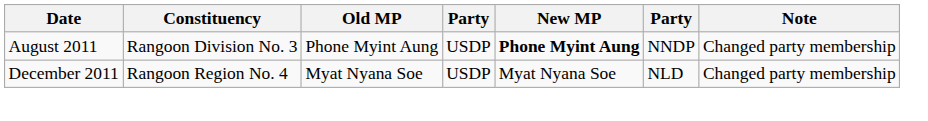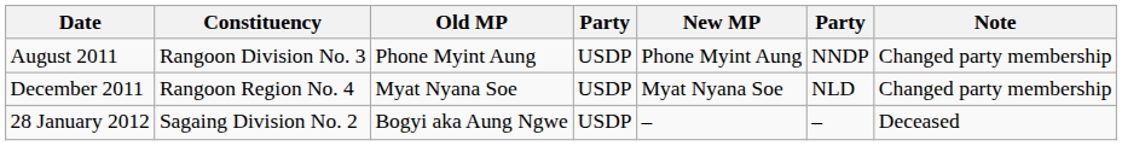August 2011 | New MP: bold -> normal
+ row: 28 January 2012 | Sagaing Division No. 2 | Bogyi aka Aung Ngwe | USDP | – | – | Deceased
